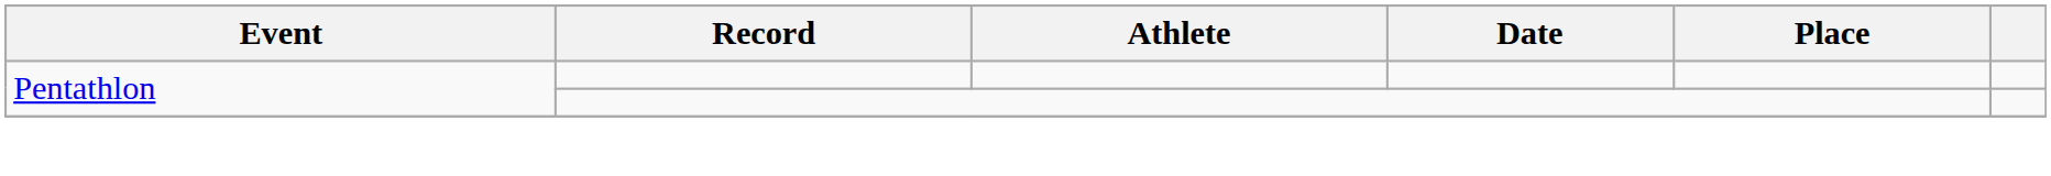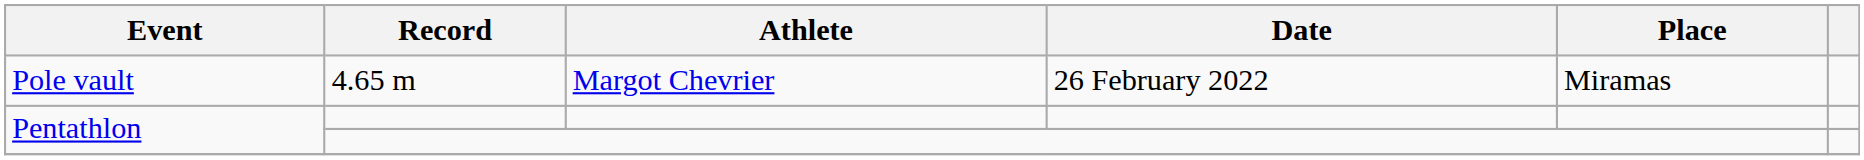+ row: Pole vault | 4.65 m | Margot Chevrier | 26 February 2022 | Miramas
